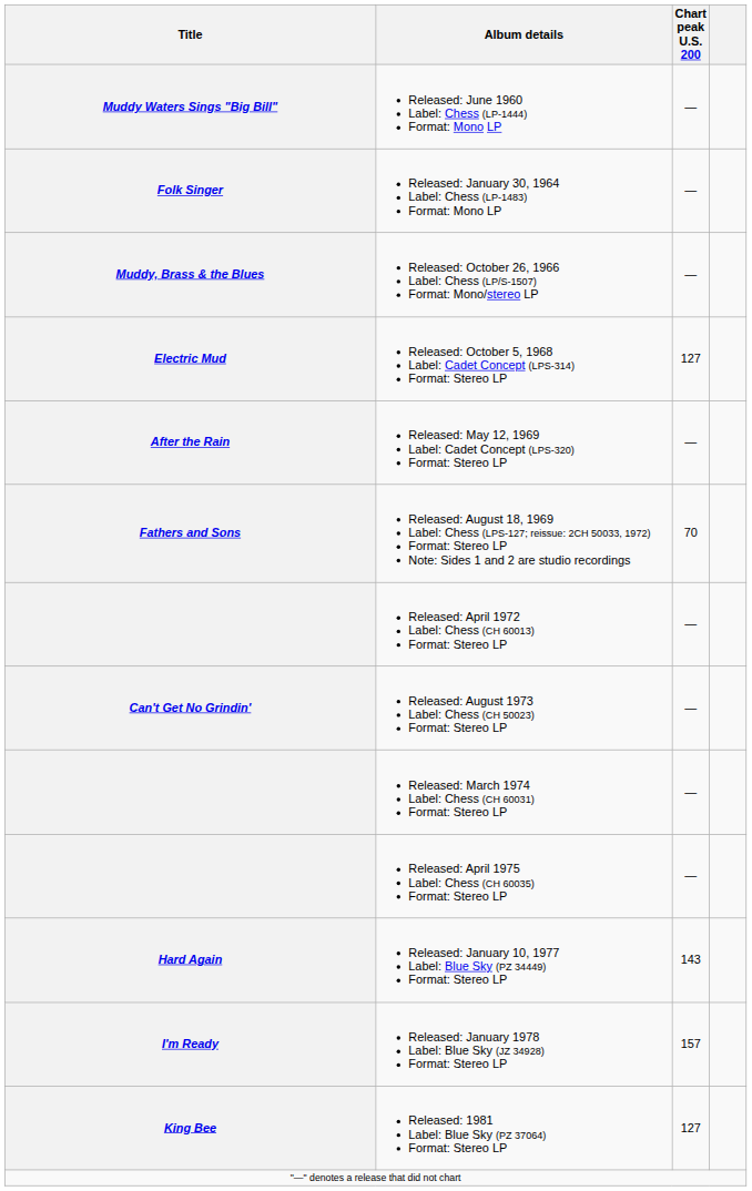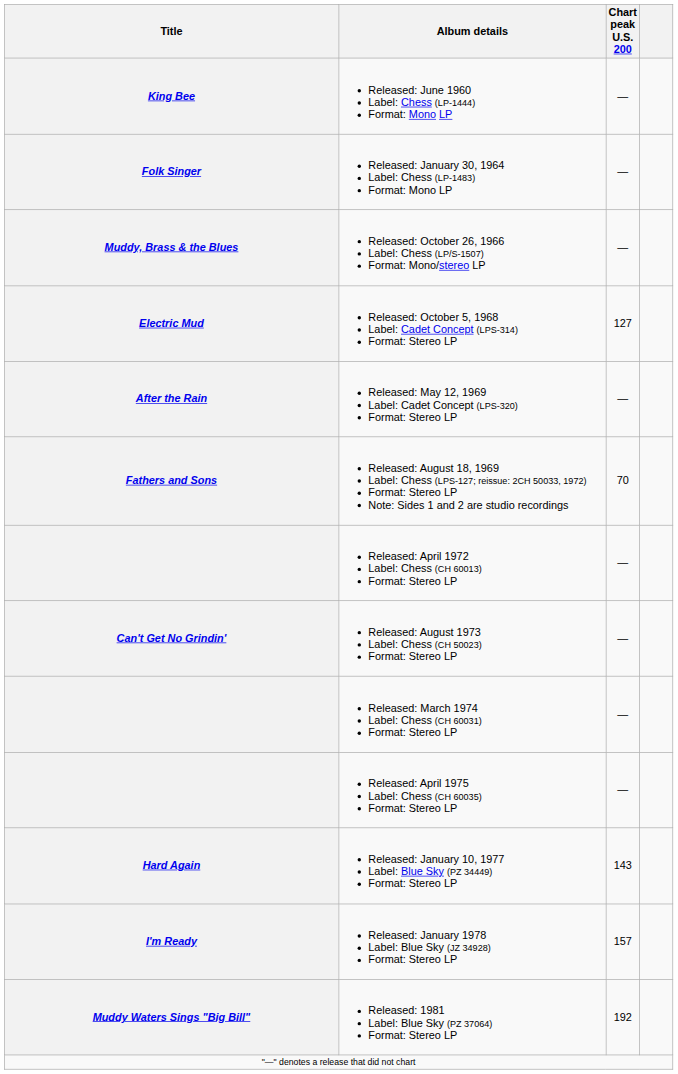Released: June 1960 Label: Chess (LP-1444) Format: Mono LP | Title: Muddy Waters Sings "Big Bill" -> King Bee
Released: 1981 Label: Blue Sky (PZ 37064) Format: Stereo LP | Title: King Bee -> Muddy Waters Sings "Big Bill"
Released: 1981 Label: Blue Sky (PZ 37064) Format: Stereo LP | Chart peak U.S. 200: 127 -> 192
